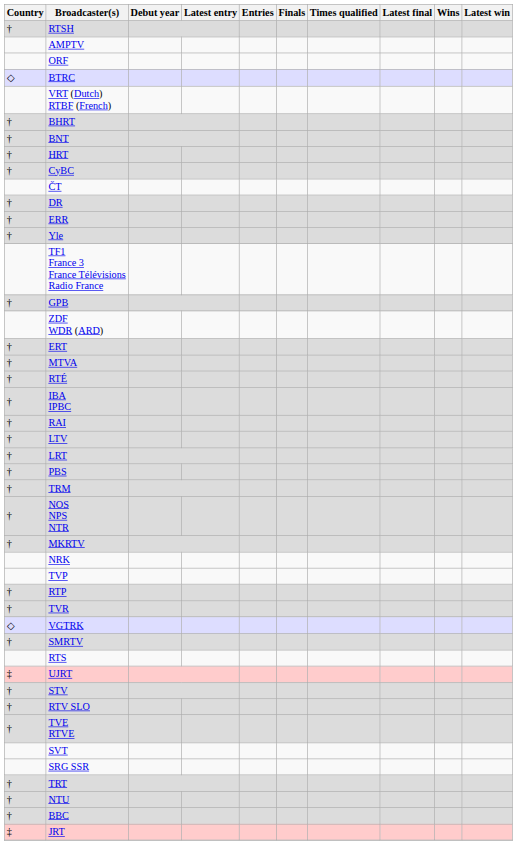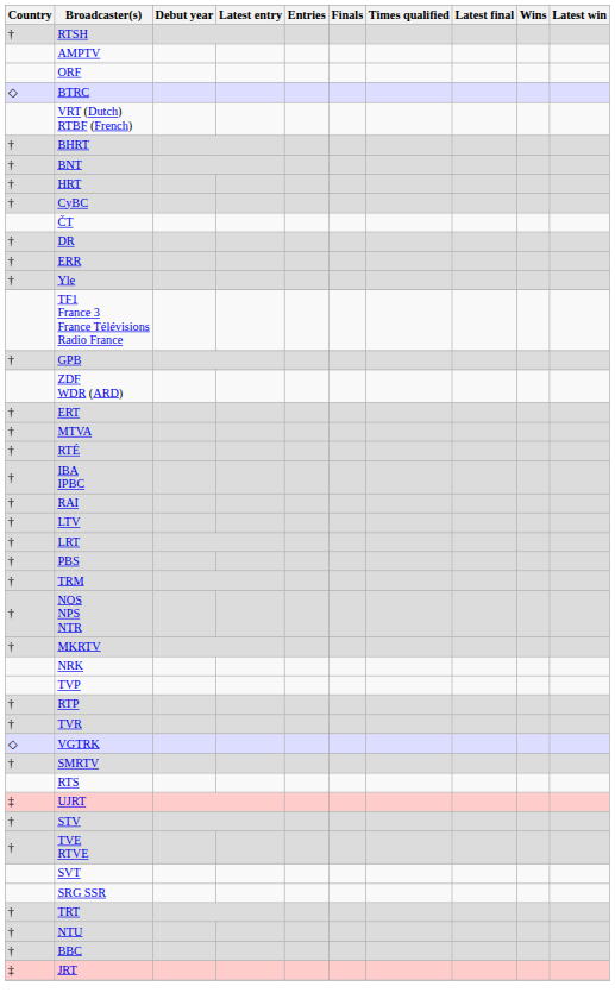- row: † | RTV SLO
